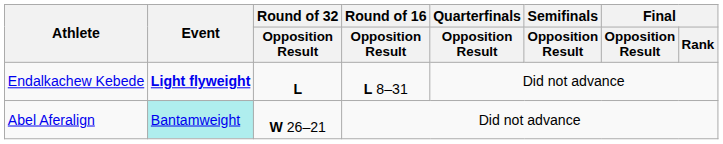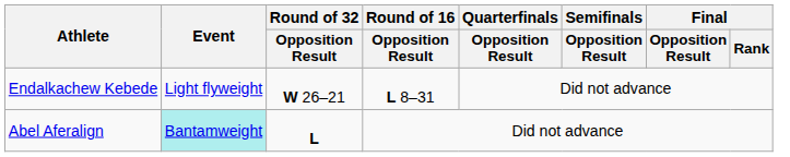Endalkachew Kebede | Event: bold -> normal
Endalkachew Kebede | Round of 32 / Opposition Result: L -> W 26–21
Abel Aferalign | Round of 32 / Opposition Result: W 26–21 -> L
